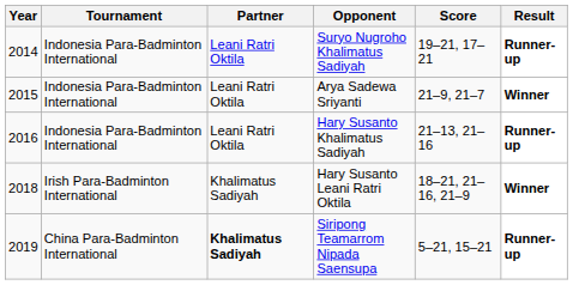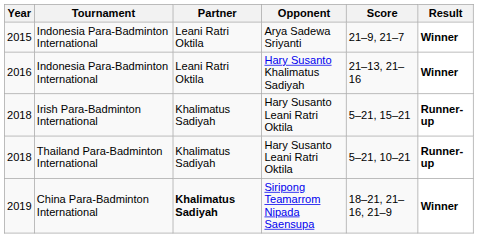- row: 2014 | Indonesia Para-Badminton International | Leani Ratri Oktila | Suryo Nugroho Khalimatus Sadiyah | 19–21, 17–21 | Runner-up
2016 | Result: Runner-up -> Winner
2018 / Irish Para-Badminton International | Score: 18–21, 21–16, 21–9 -> 5–21, 15–21
2018 / Irish Para-Badminton International | Result: Winner -> Runner-up
+ row: 2018 | Thailand Para-Badminton International | Khalimatus Sadiyah | Hary Susanto Leani Ratri Oktila | 5–21, 10–21 | Runner-up
2019 | Score: 5–21, 15–21 -> 18–21, 21–16, 21–9
2019 | Result: Runner-up -> Winner
